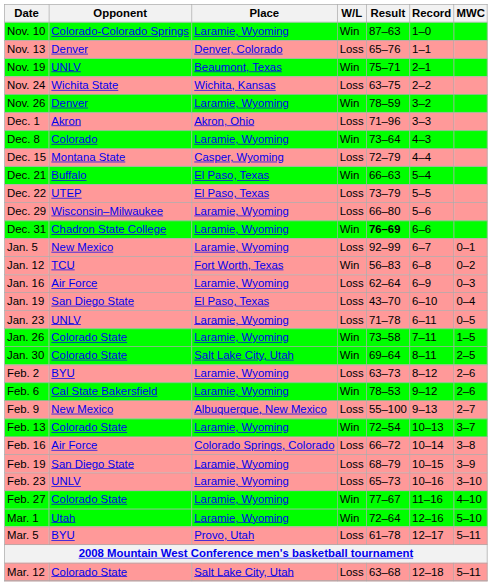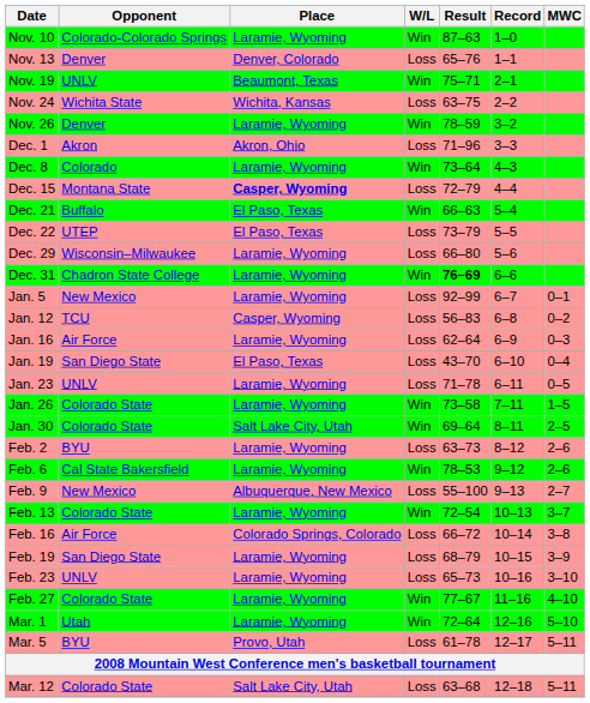Dec. 15 | Place: normal -> bold
Jan. 12 | Place: Fort Worth, Texas -> Casper, Wyoming
Jan. 12 | W/L: Win -> Loss
